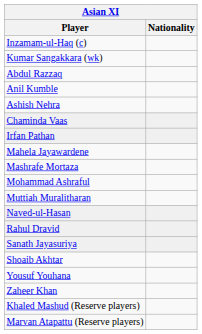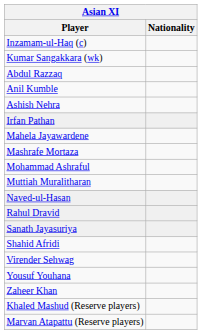- row: Chaminda Vaas
+ row: Shahid Afridi
- row: Shoaib Akhtar
+ row: Virender Sehwag
